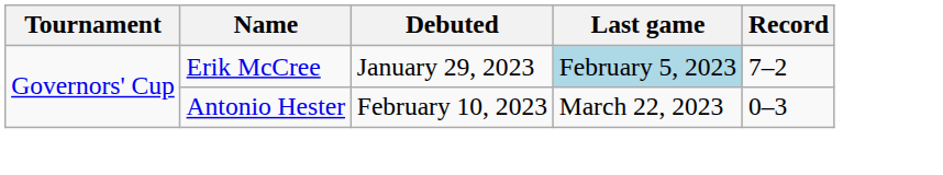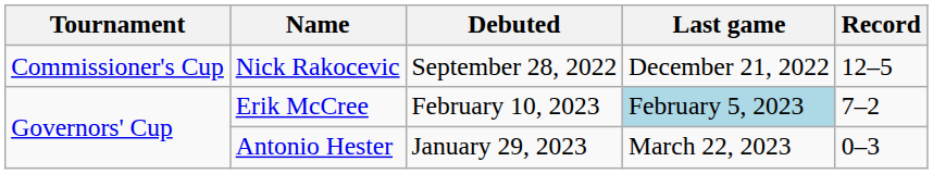+ row: Commissioner's Cup | Nick Rakocevic | September 28, 2022 | December 21, 2022 | 12–5
Erik McCree | Debuted: January 29, 2023 -> February 10, 2023
Antonio Hester | Debuted: February 10, 2023 -> January 29, 2023
